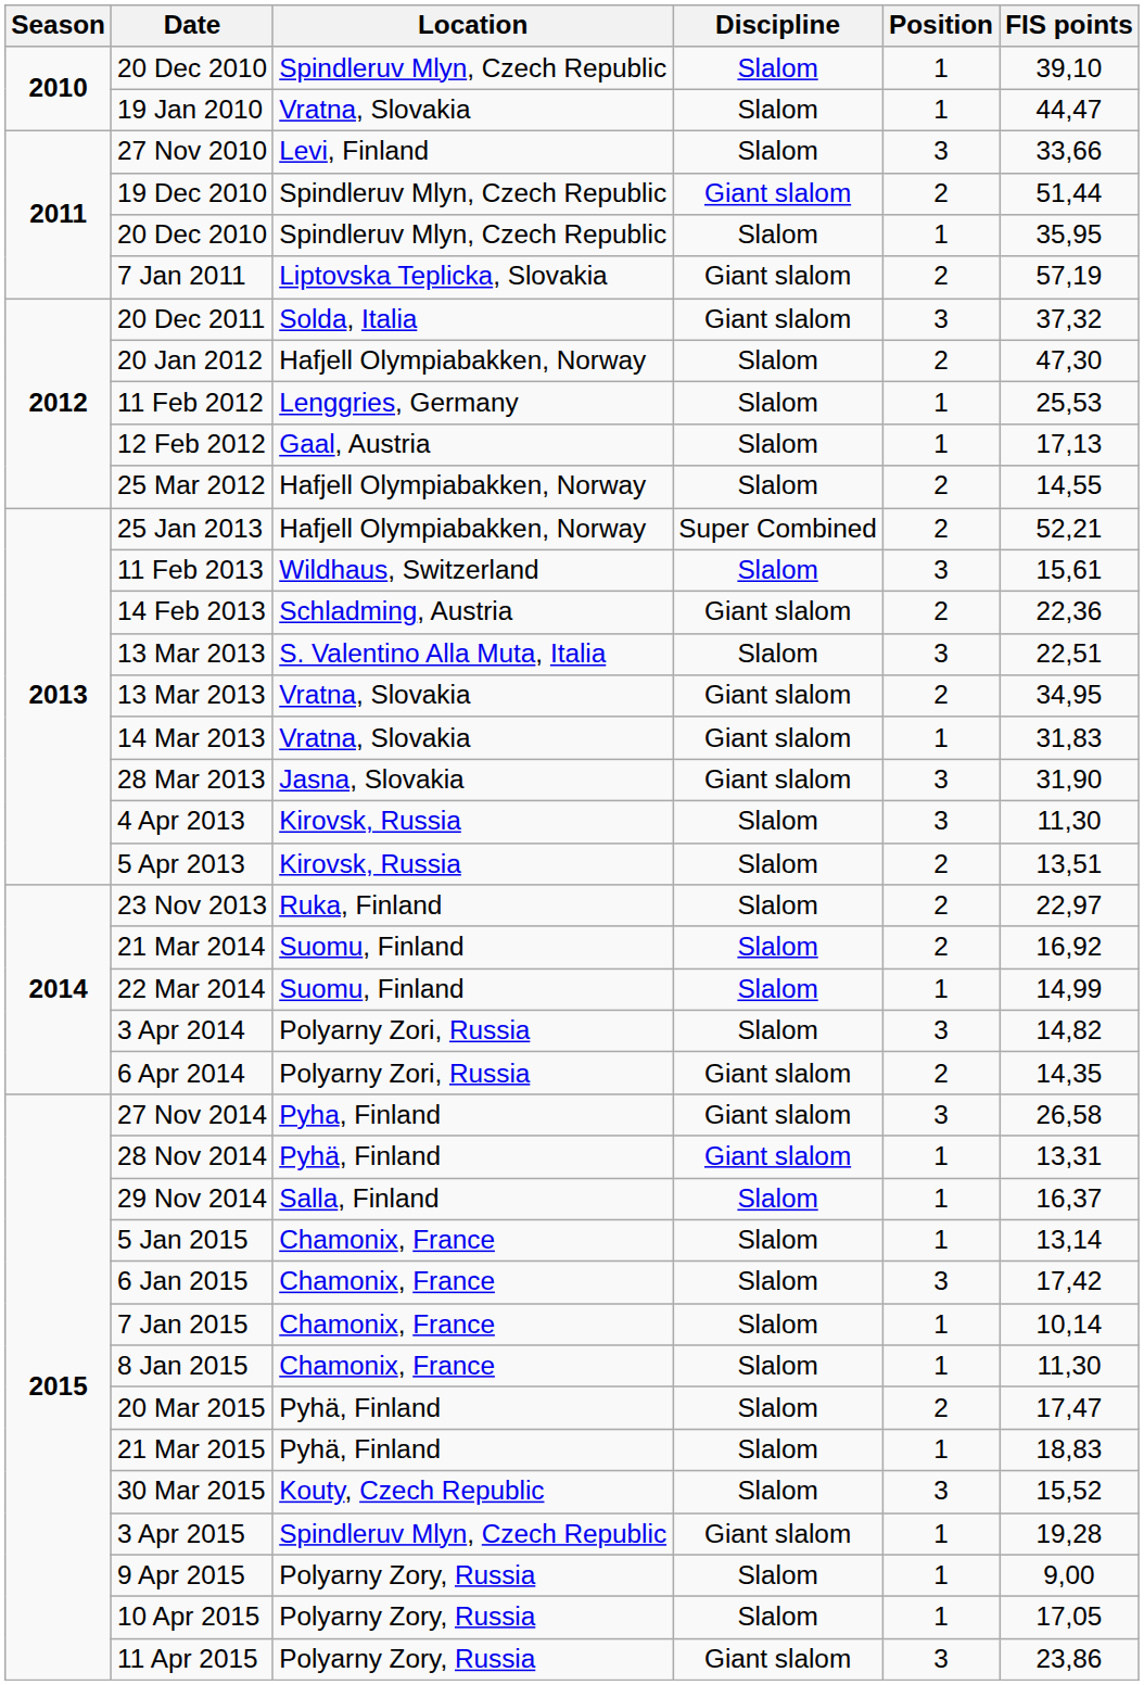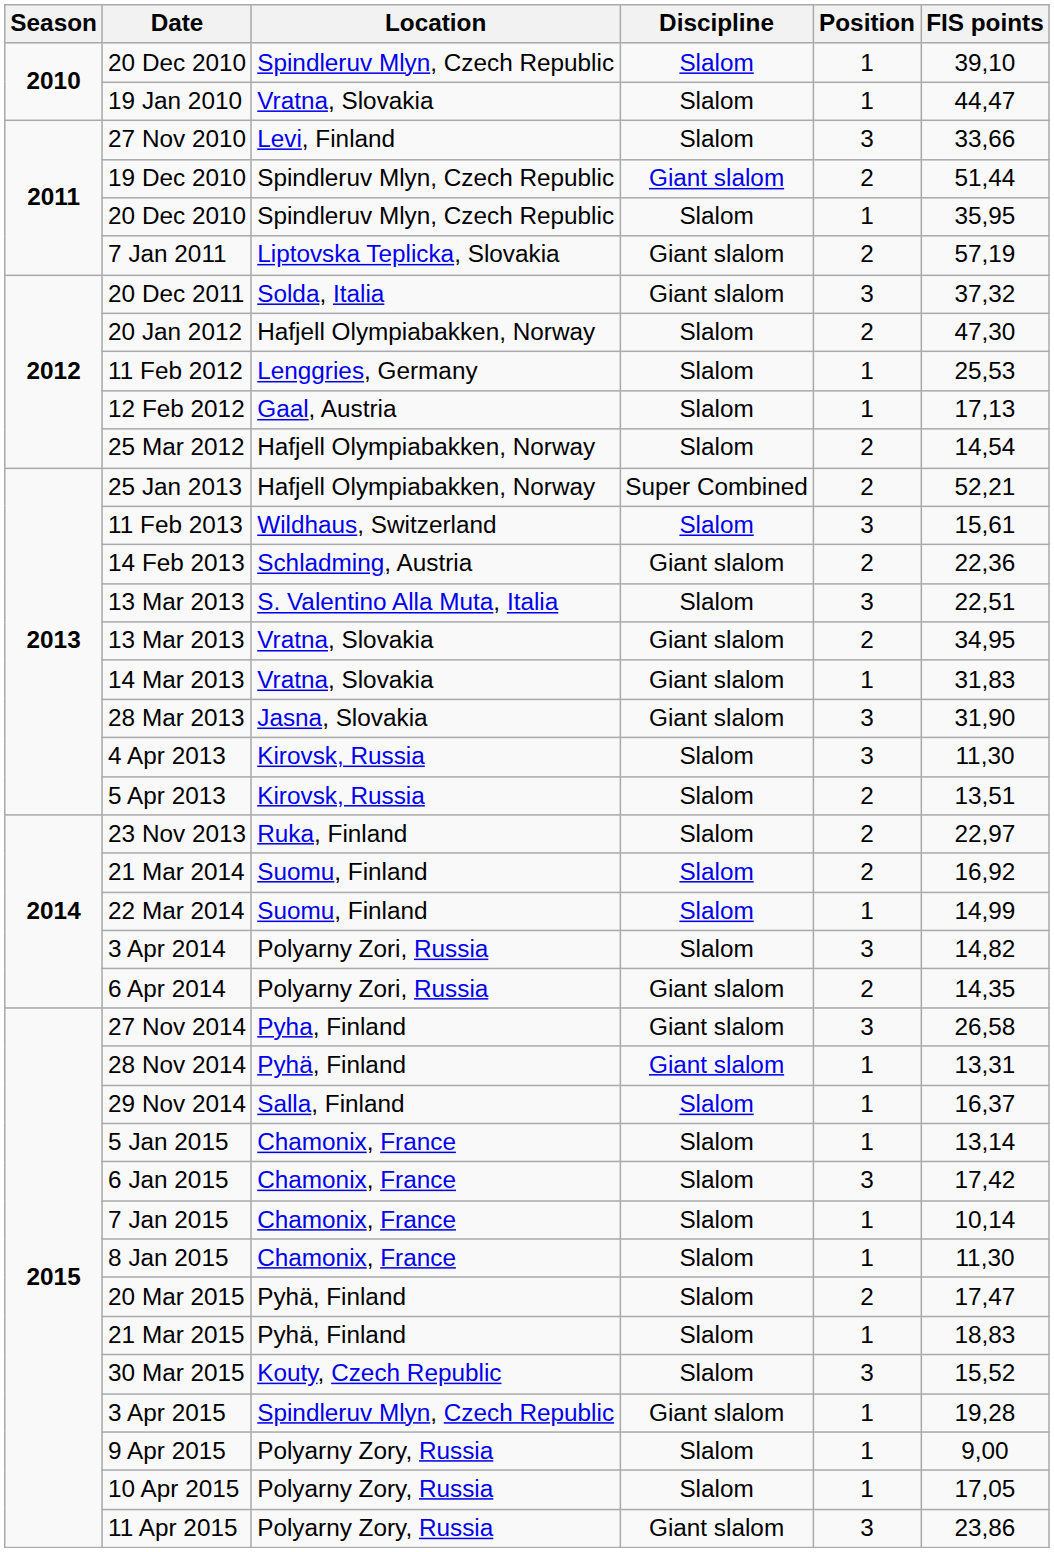25 Mar 2012 | FIS points: 14,55 -> 14,54
